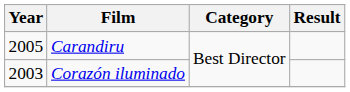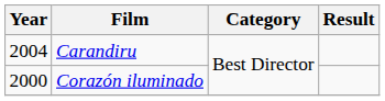Carandiru | Year: 2005 -> 2004
Corazón iluminado | Year: 2003 -> 2000
